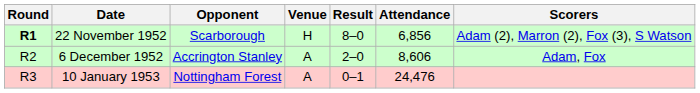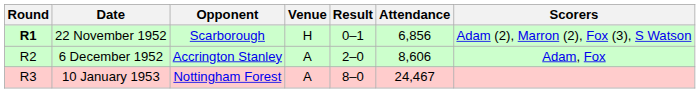22 November 1952 | Result: 8–0 -> 0–1
10 January 1953 | Result: 0–1 -> 8–0
10 January 1953 | Attendance: 24,476 -> 24,467
